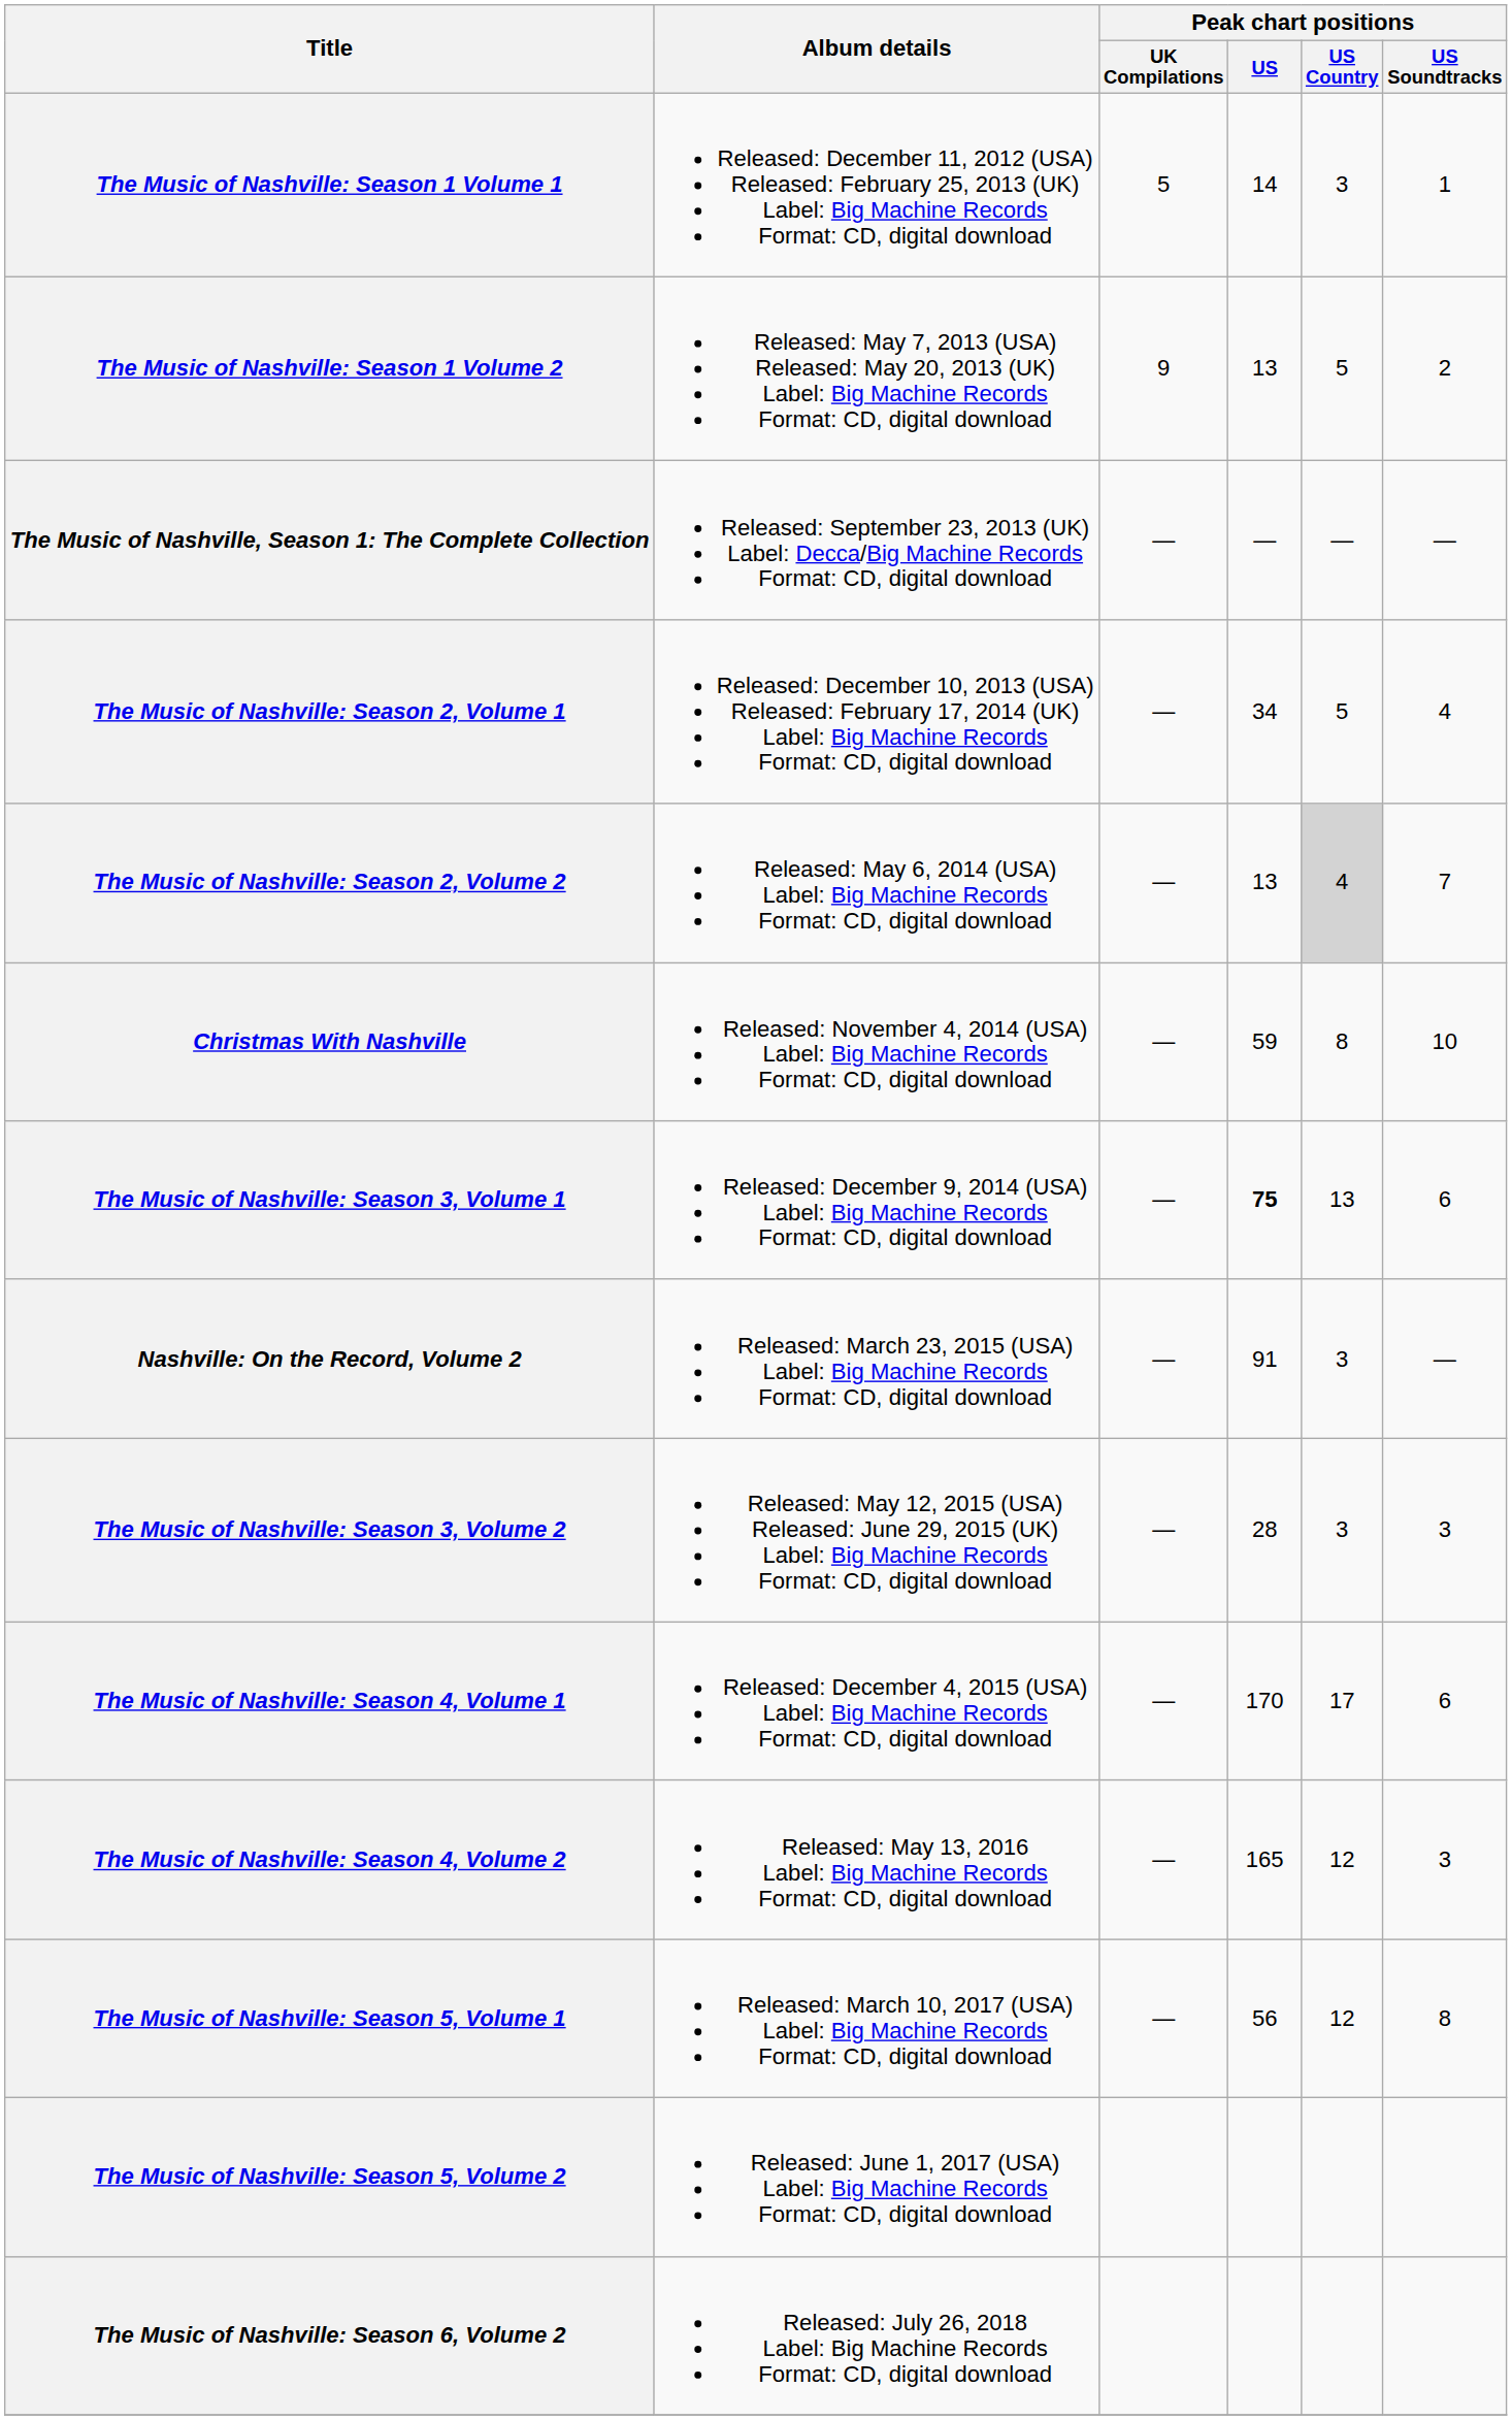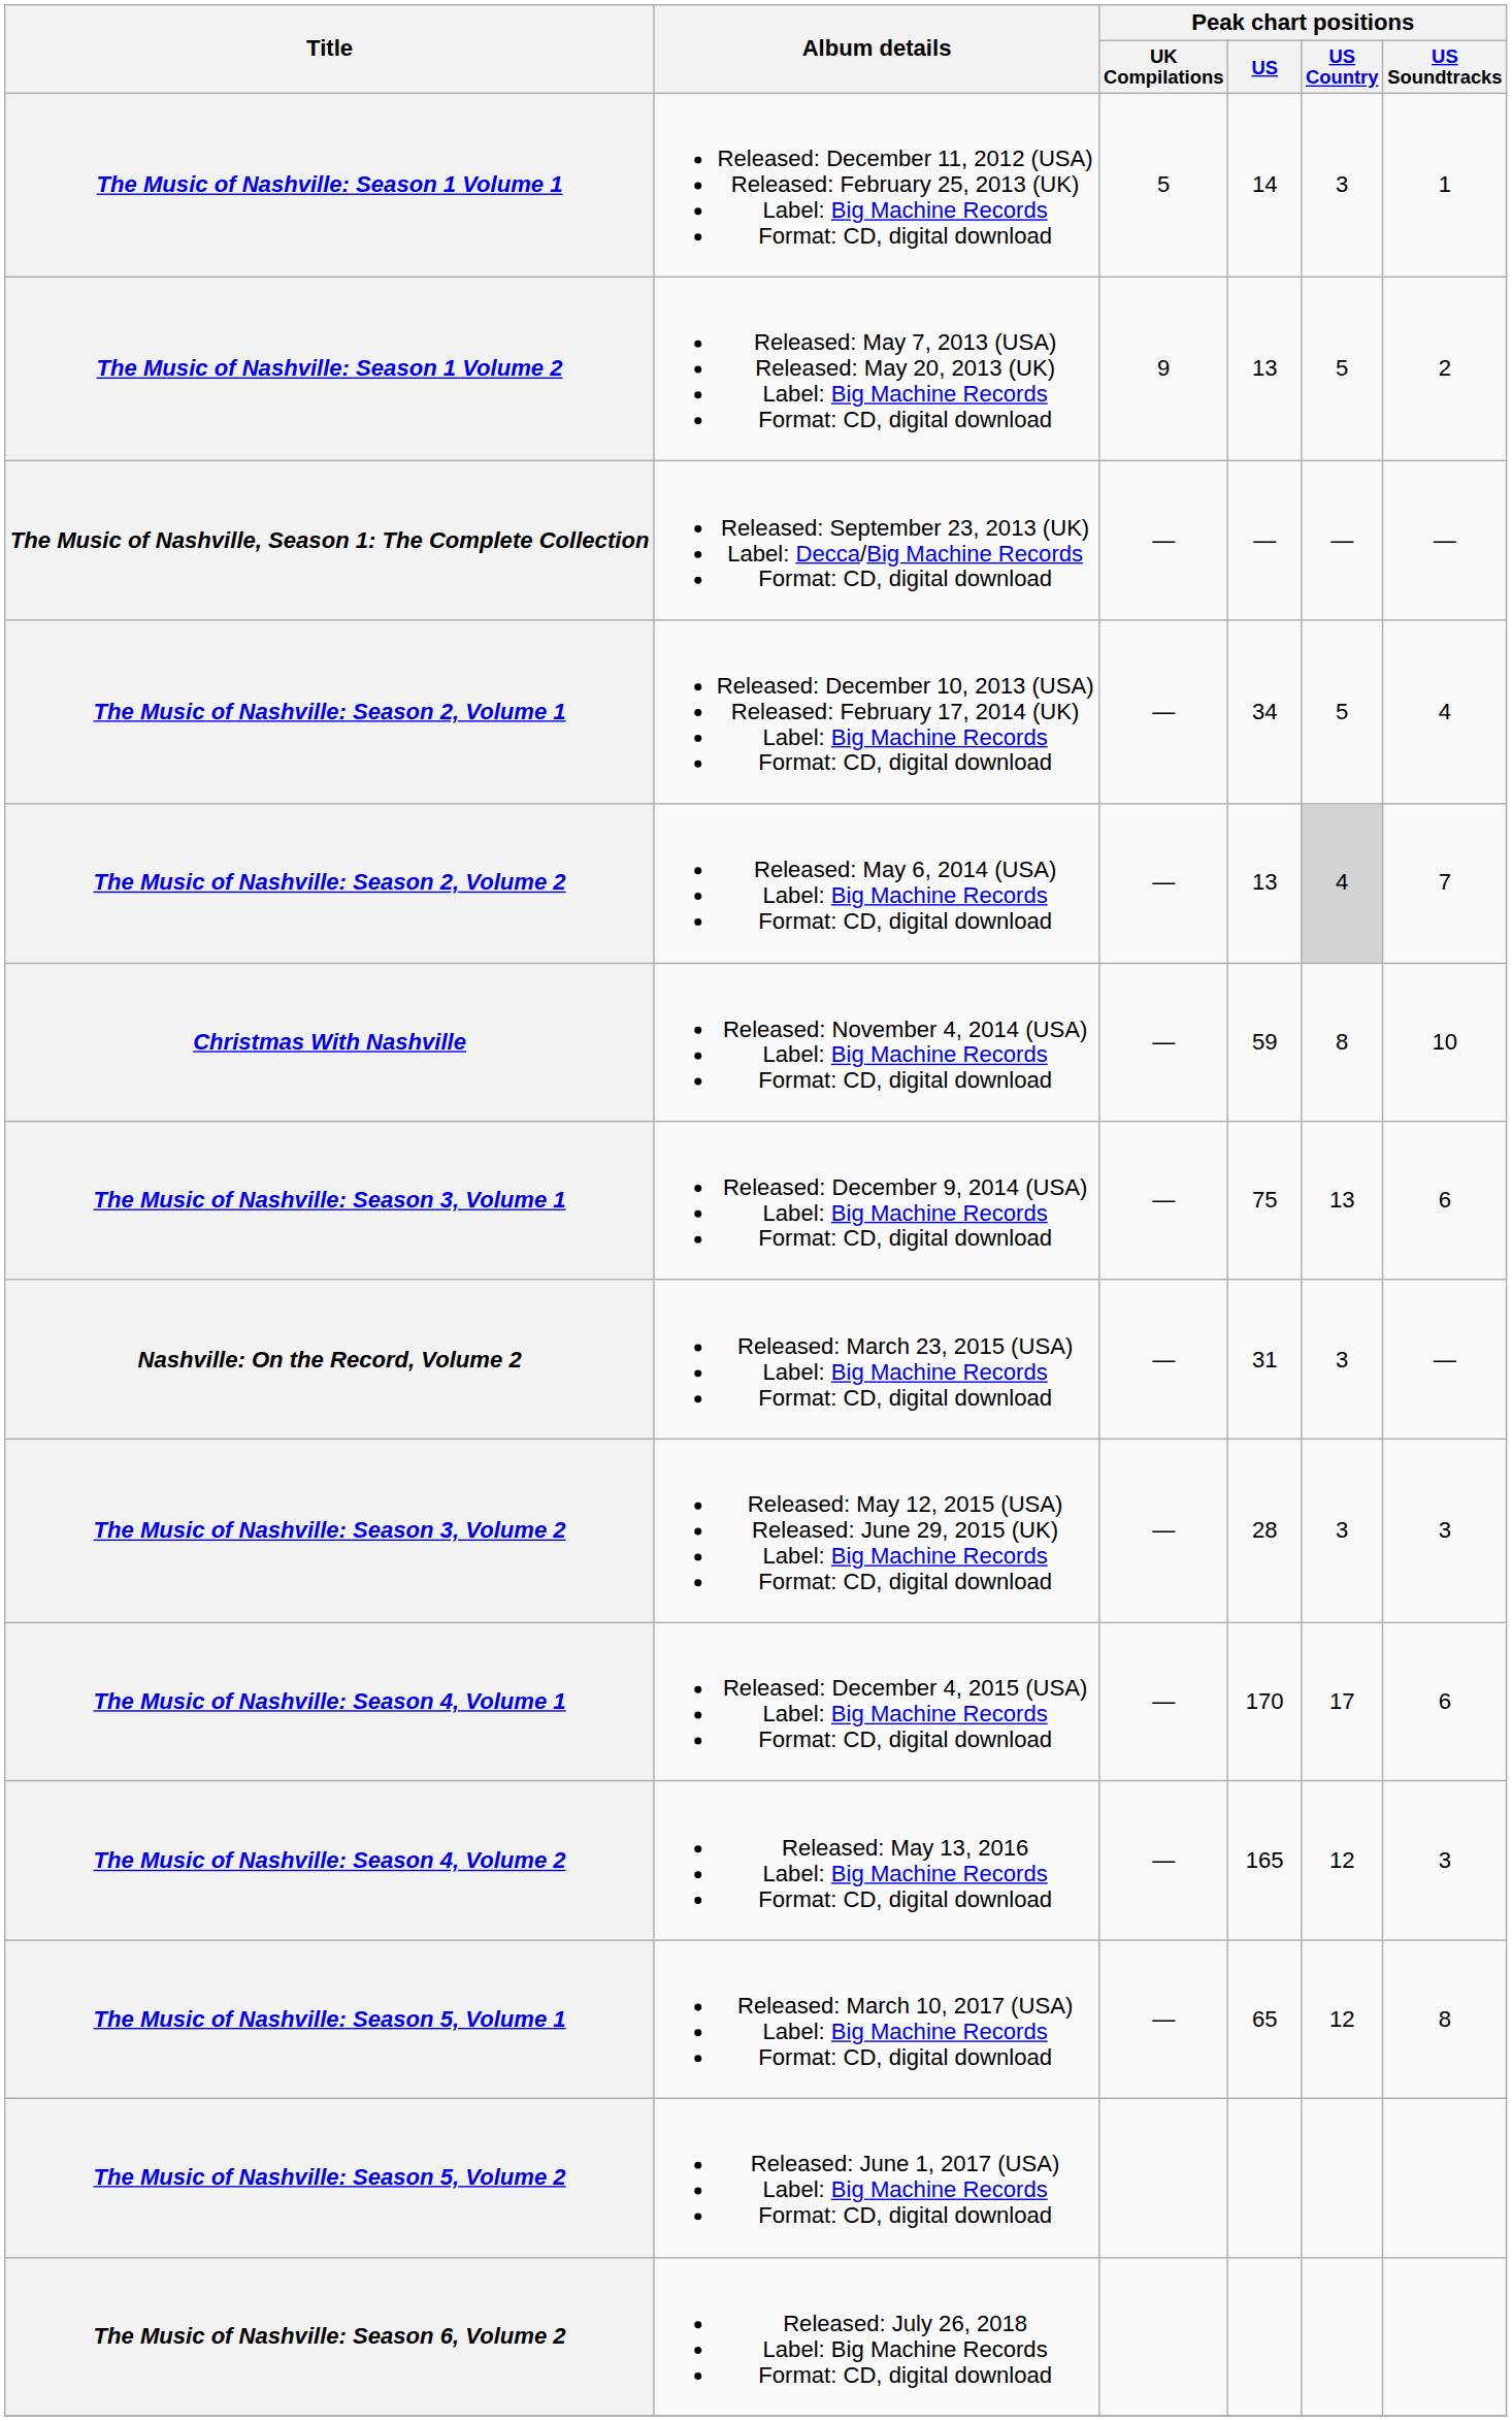The Music of Nashville: Season 3, Volume 1 | Peak chart positions / US: bold -> normal
Nashville: On the Record, Volume 2 | Peak chart positions / US: 91 -> 31
The Music of Nashville: Season 5, Volume 1 | Peak chart positions / US: 56 -> 65
